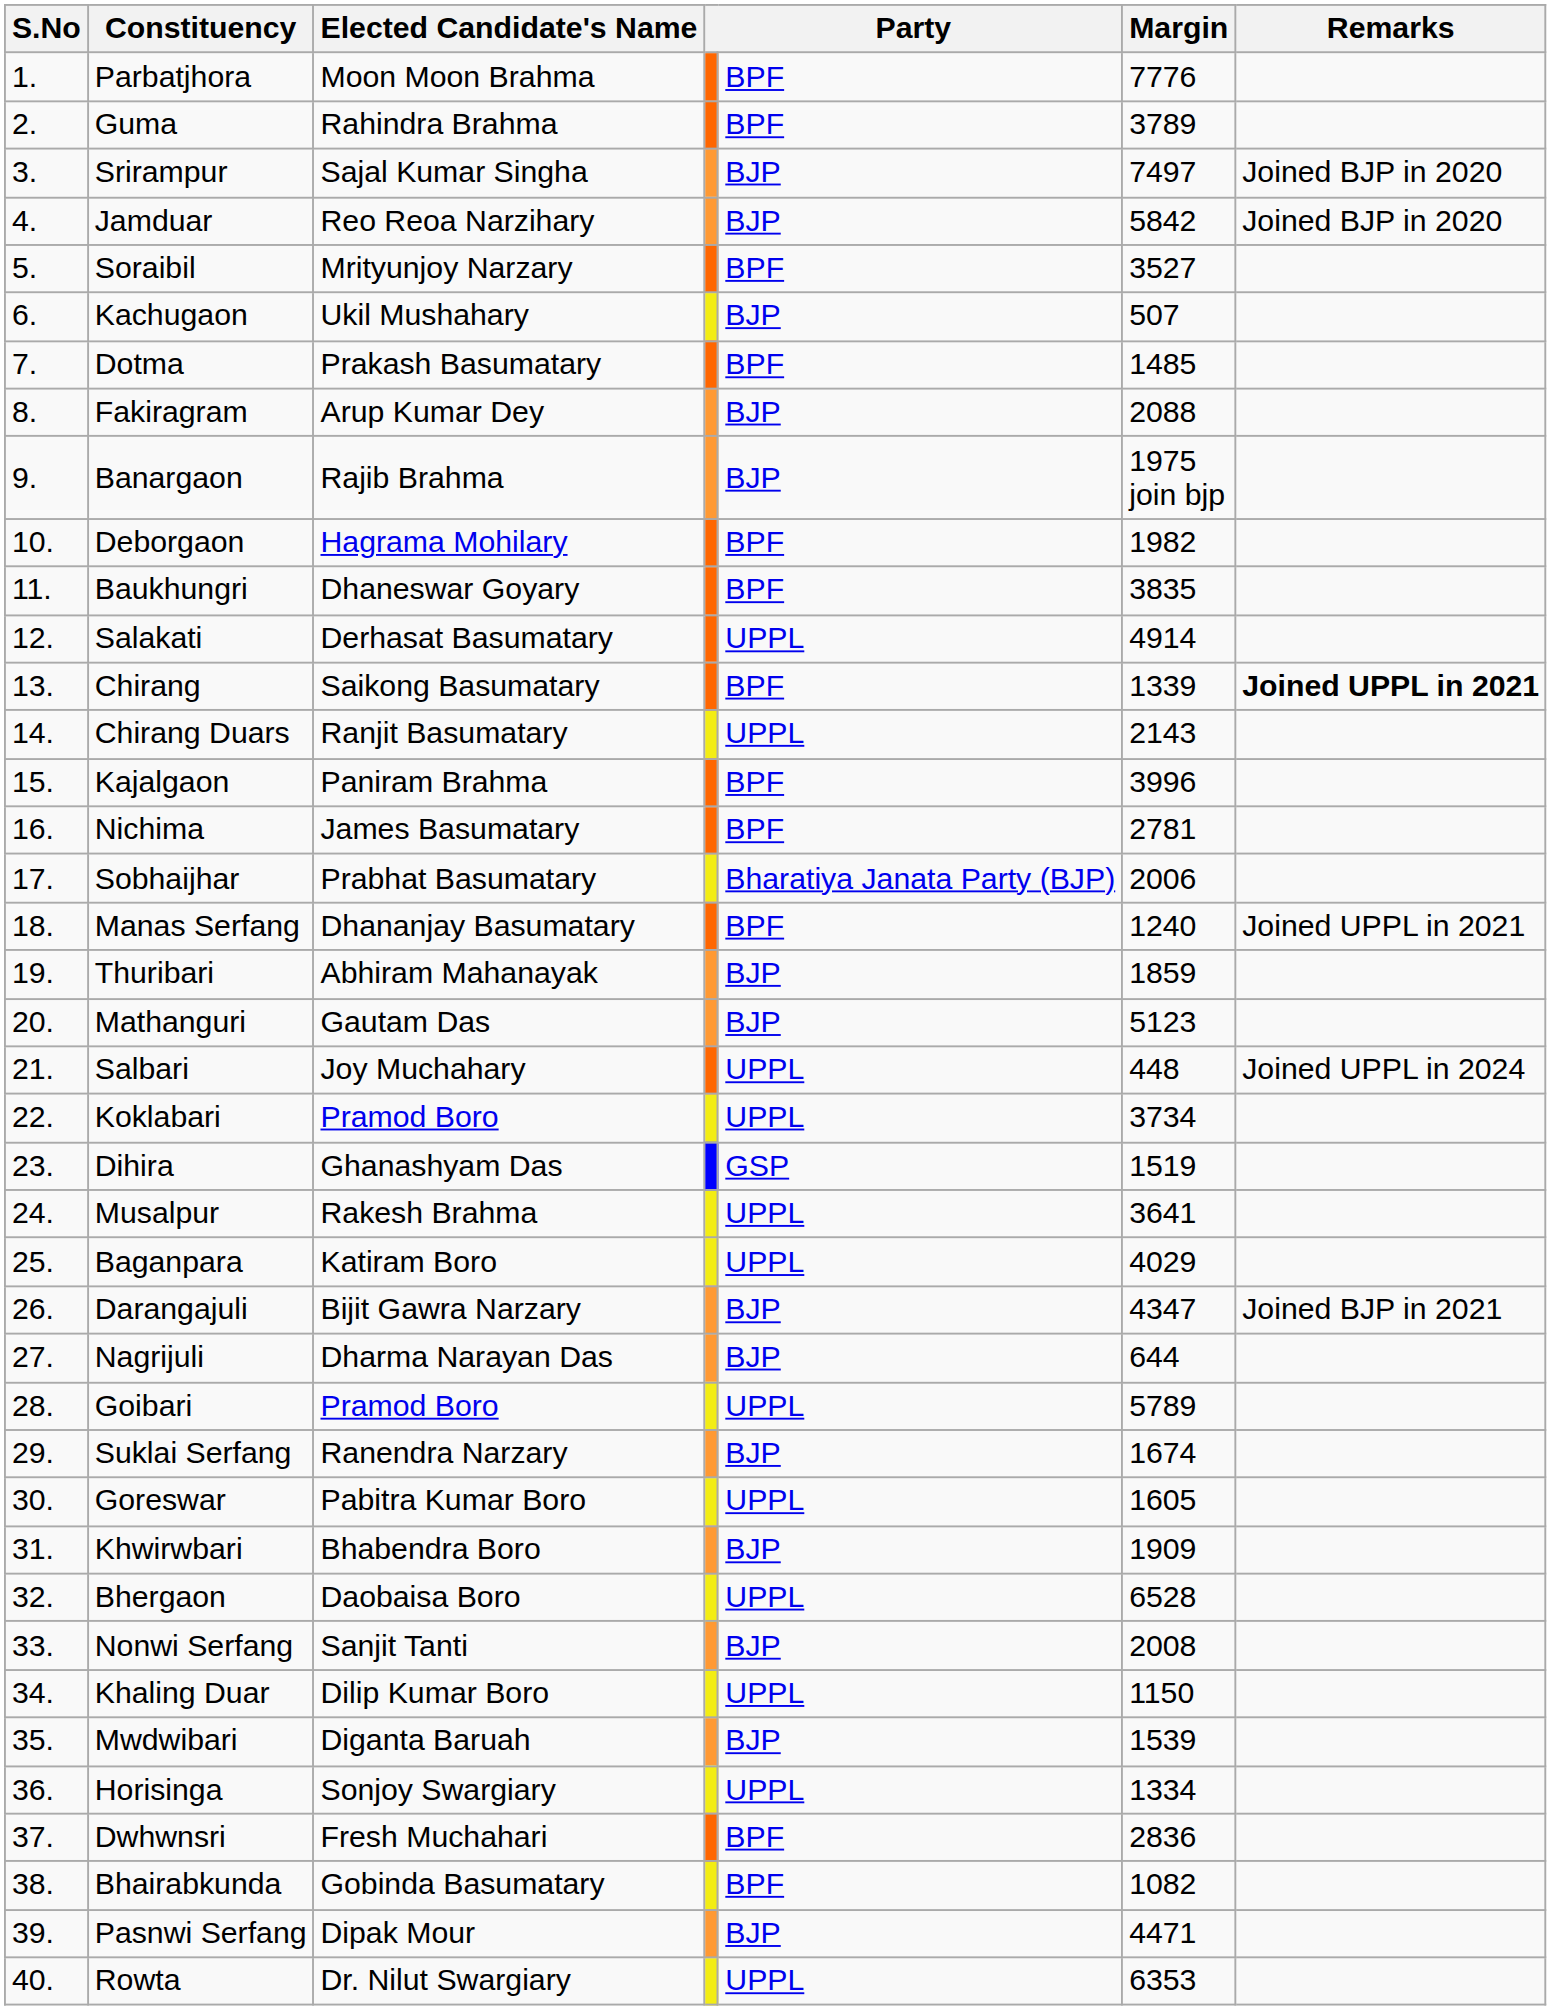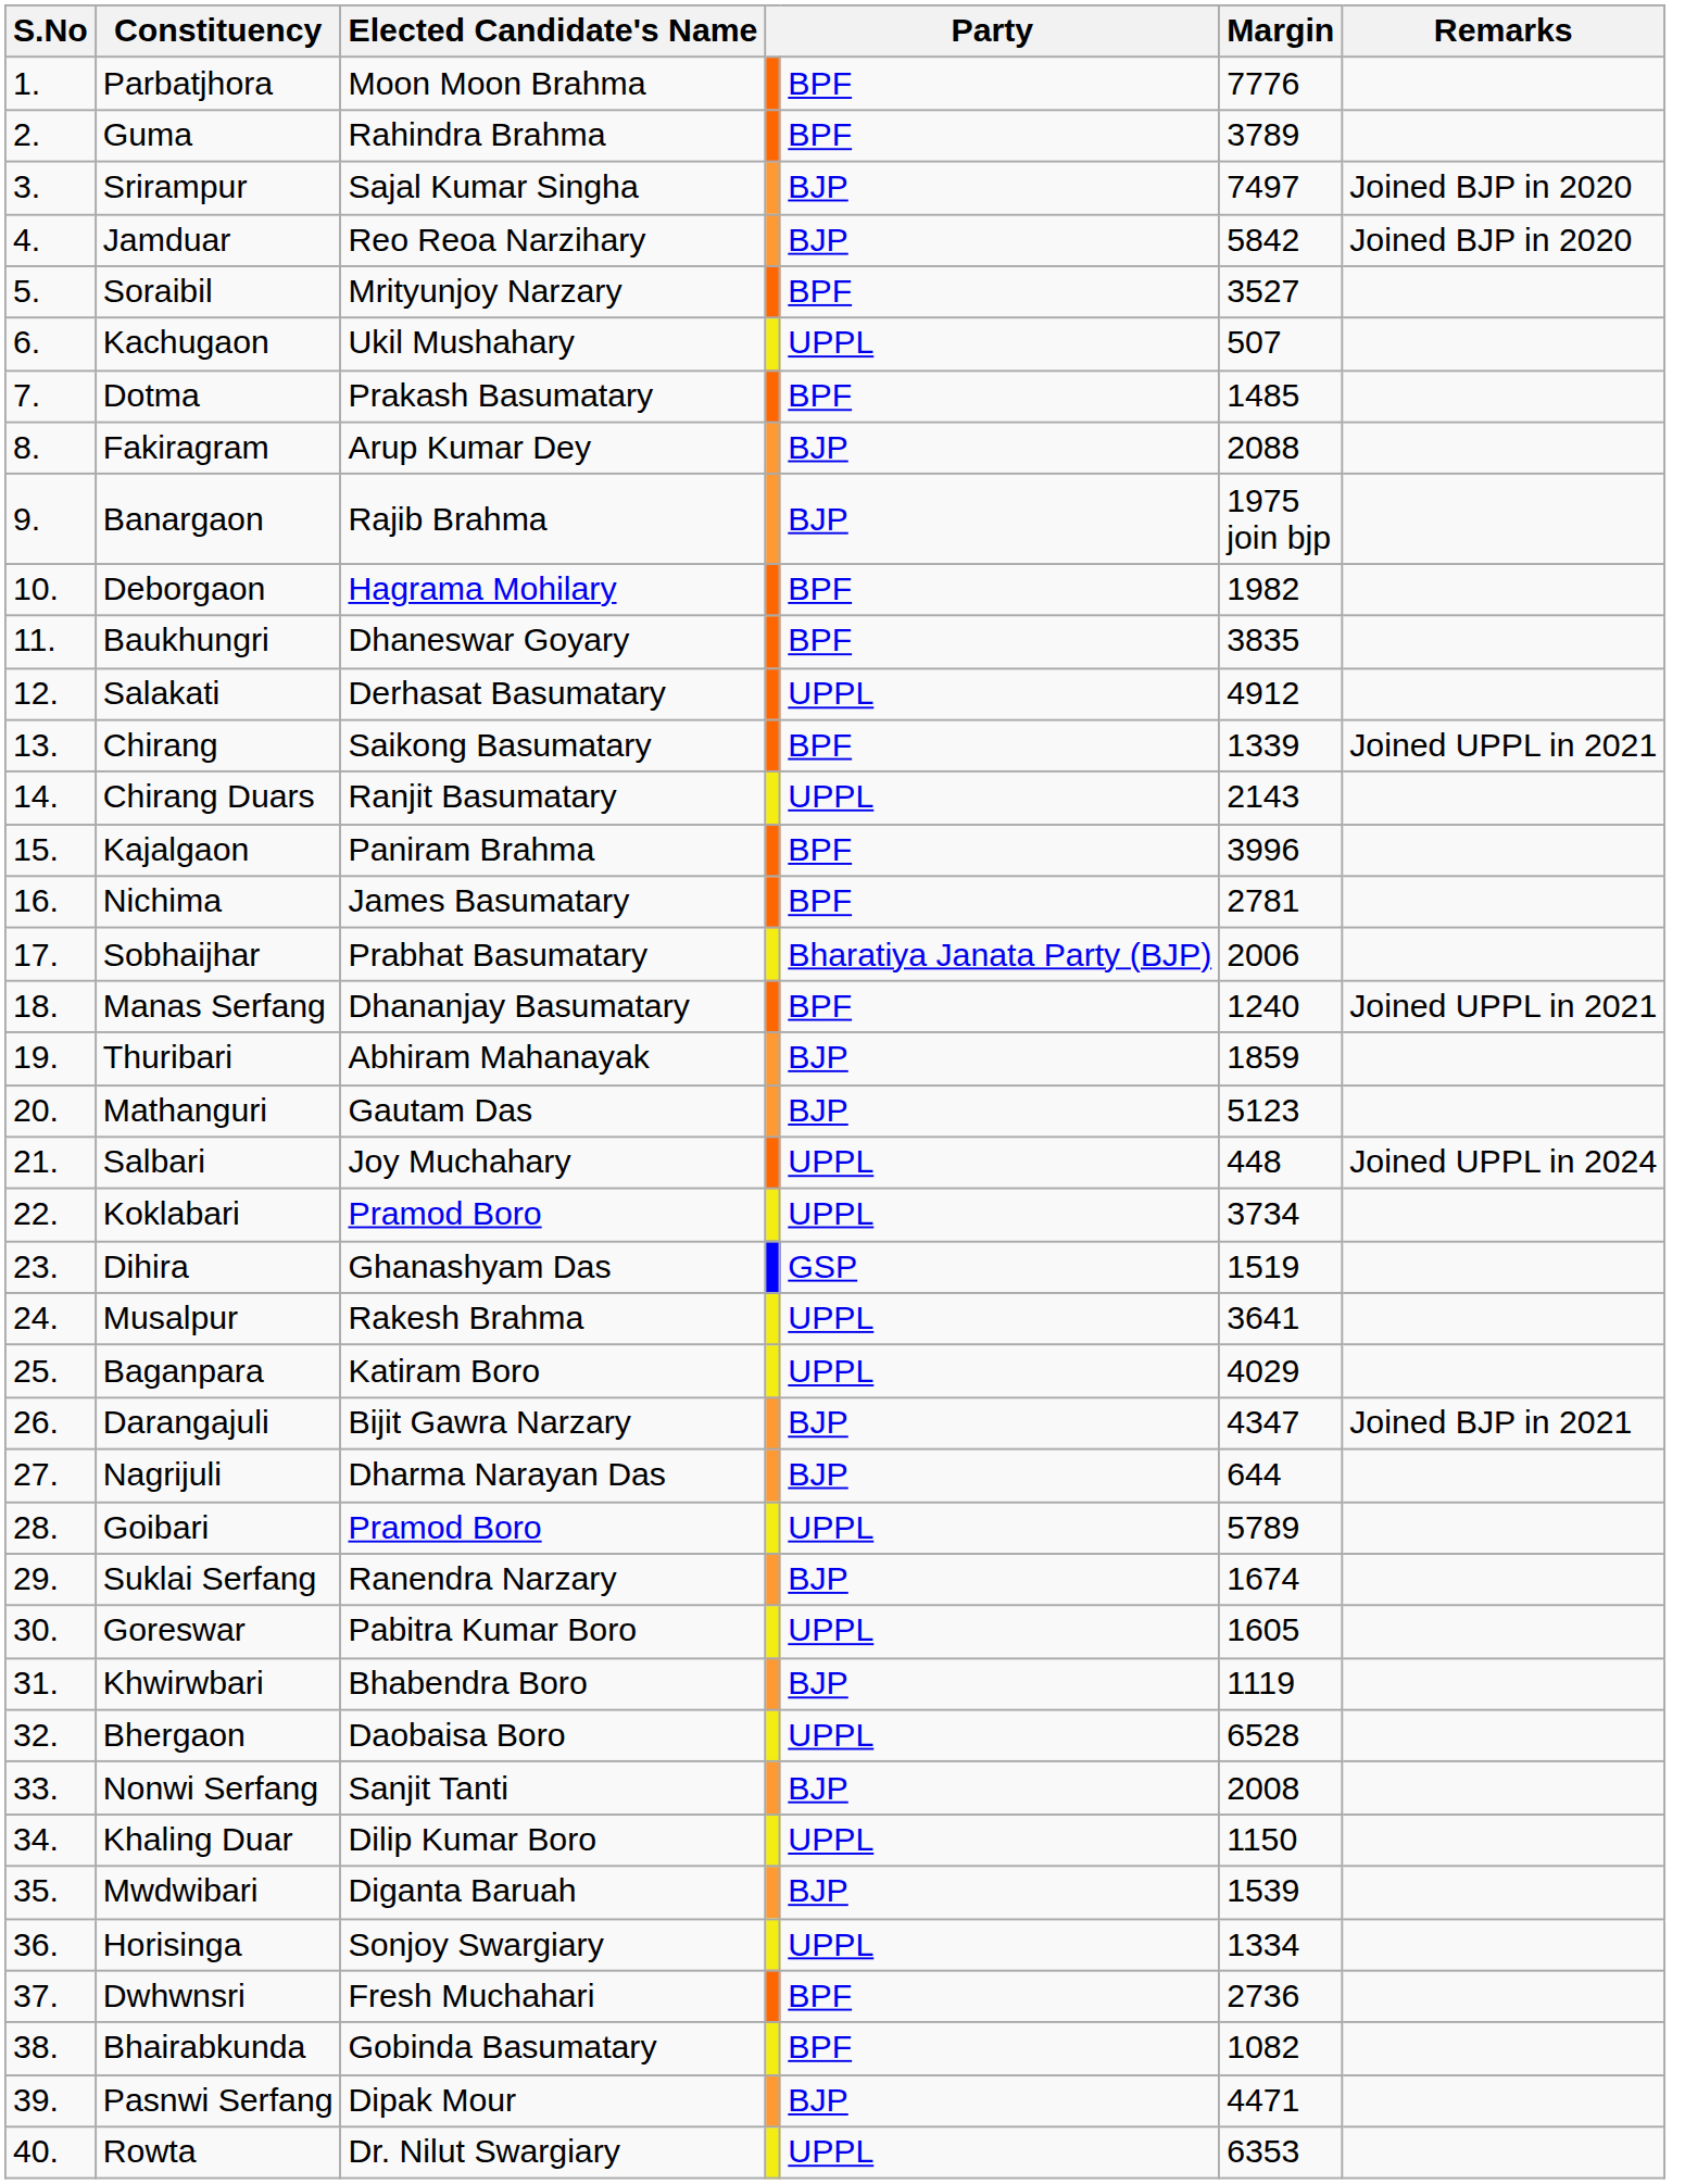Kachugaon | column 5: BJP -> UPPL
Salakati | Margin: 4914 -> 4912
Chirang | Remarks: bold -> normal
Khwirwbari | Margin: 1909 -> 1119
Dwhwnsri | Margin: 2836 -> 2736
